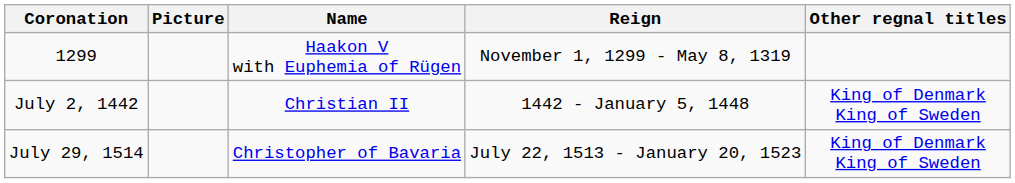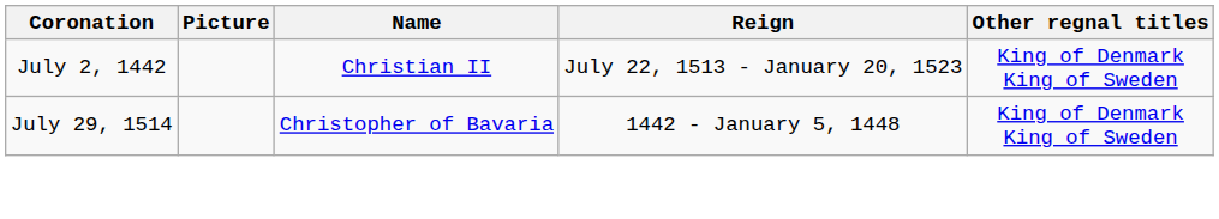- row: 1299 | Haakon V with Euphemia of Rügen | November 1, 1299 - May 8, 1319
July 2, 1442 | Reign: 1442 - January 5, 1448 -> July 22, 1513 - January 20, 1523
July 29, 1514 | Reign: July 22, 1513 - January 20, 1523 -> 1442 - January 5, 1448
